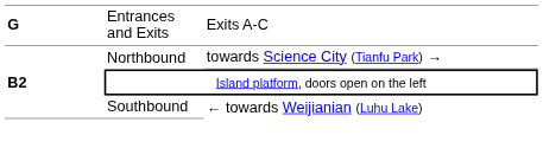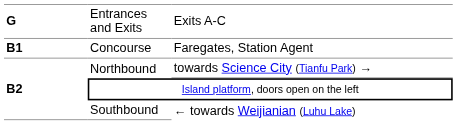+ row: B1 | Concourse | Faregates, Station Agent
